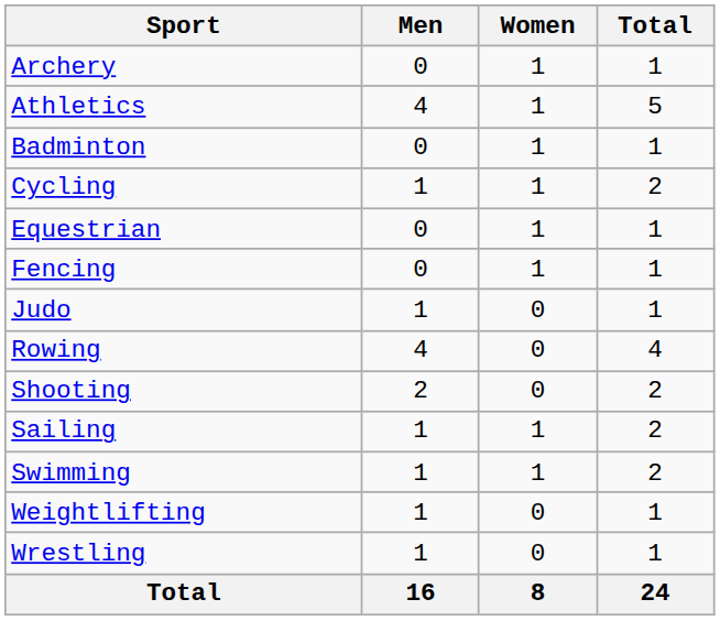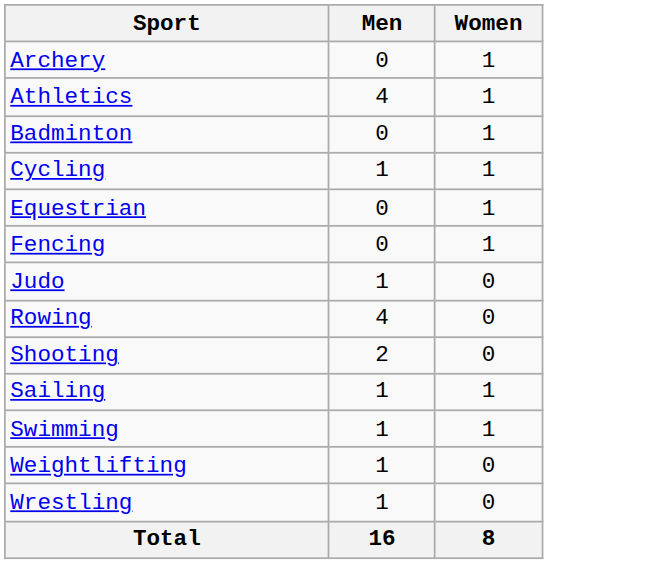- column: Total | 1 | 5 | 1 | 2 | 1 | 1 | 1 | 4 | 2 | 2 | 2 | 1 | 1 | 24
